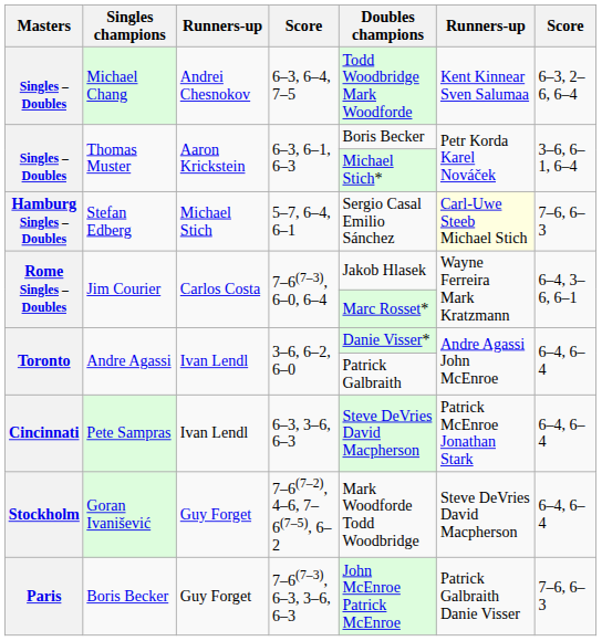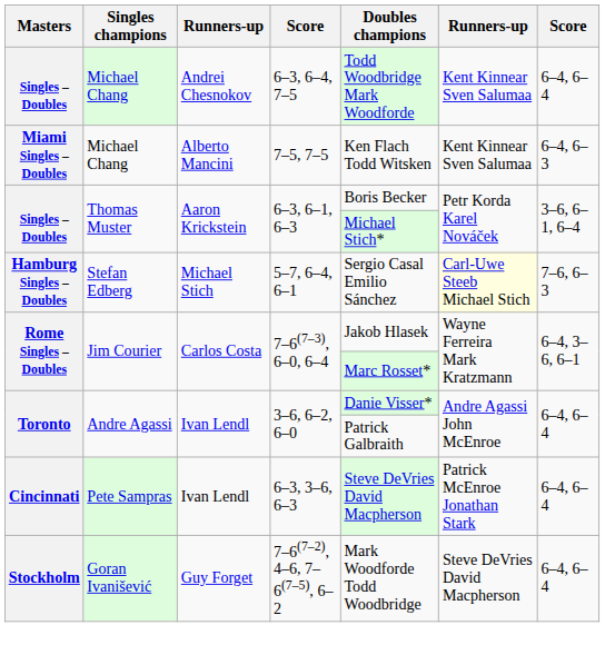6–3, 6–4, 7–5 | column 7: 6–3, 2–6, 6–4 -> 6–4, 6–4
+ row: Miami Singles – Doubles | Michael Chang | Alberto Mancini | 7–5, 7–5 | Ken Flach Todd Witsken | Kent Kinnear Sven Salumaa | 6–4, 6–3
- row: Paris | Boris Becker | Guy Forget | 7–6(7–3), 6–3, 3–6, 6–3 | John McEnroe Patrick McEnroe | Patrick Galbraith Danie Visser | 7–6, 6–3
